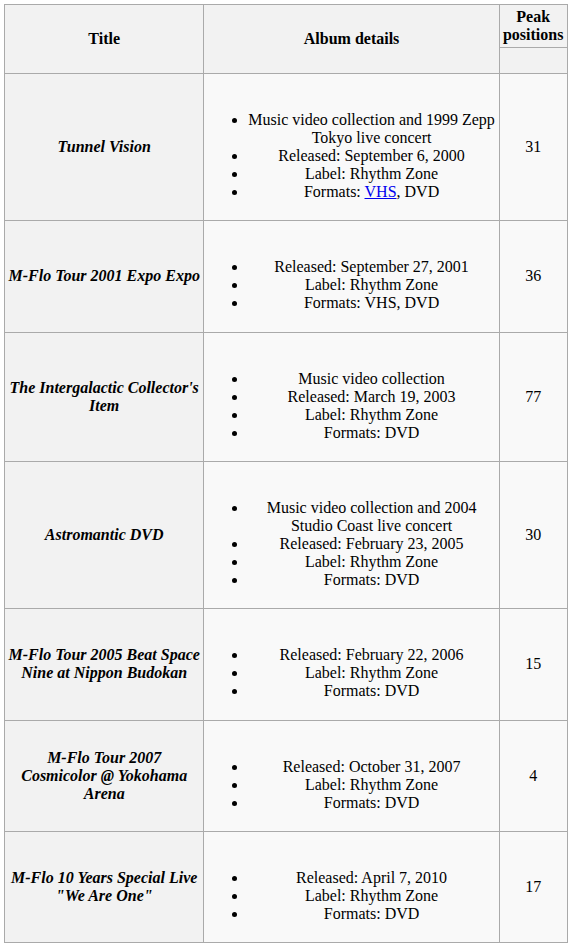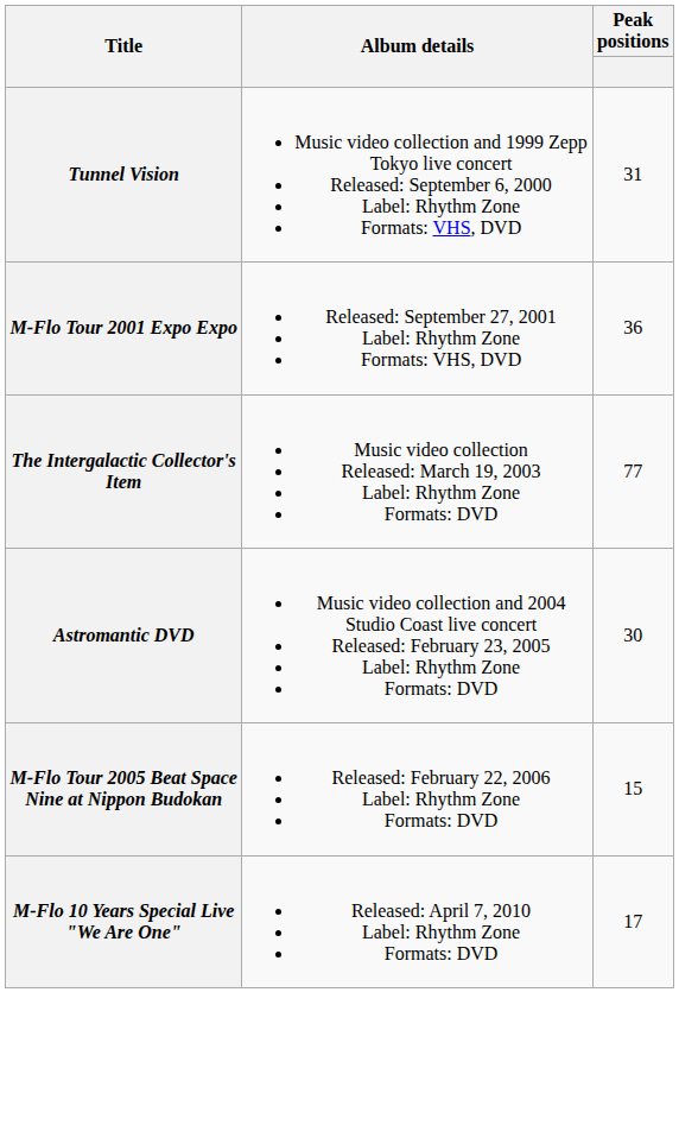- row: M-Flo Tour 2007 Cosmicolor @ Yokohama Arena | Released: October 31, 2007 Label: Rhythm Zone Formats: DVD | 4
